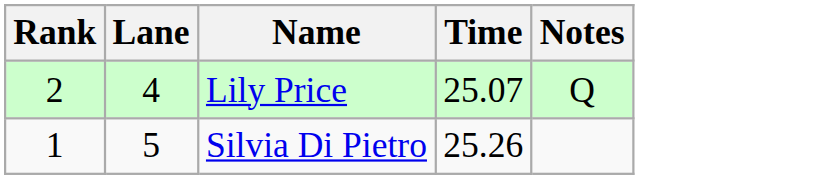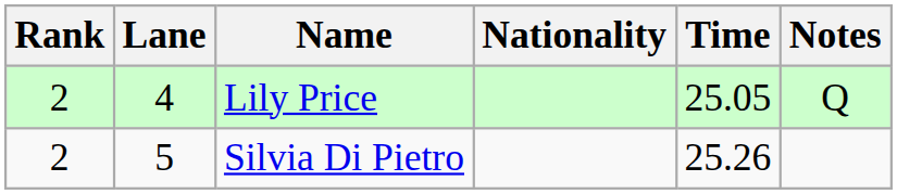+ column: Nationality
Lily Price | Time: 25.07 -> 25.05
Silvia Di Pietro | Rank: 1 -> 2
